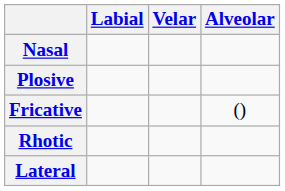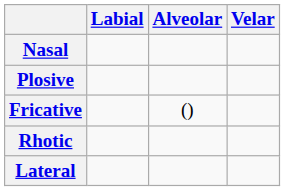columns swapped: Alveolar <-> Velar
